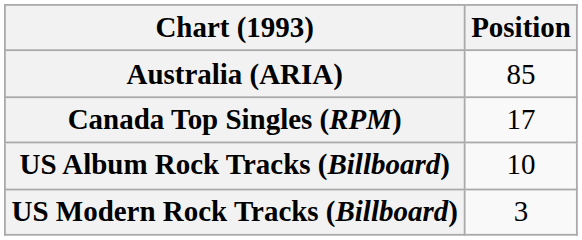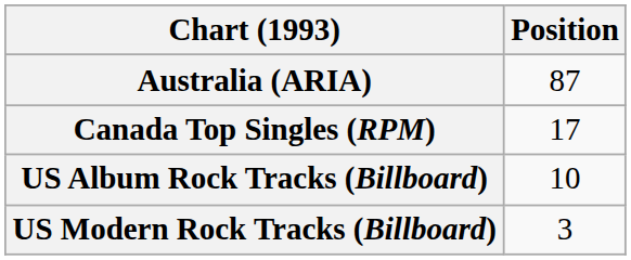Australia (ARIA) | Position: 85 -> 87
